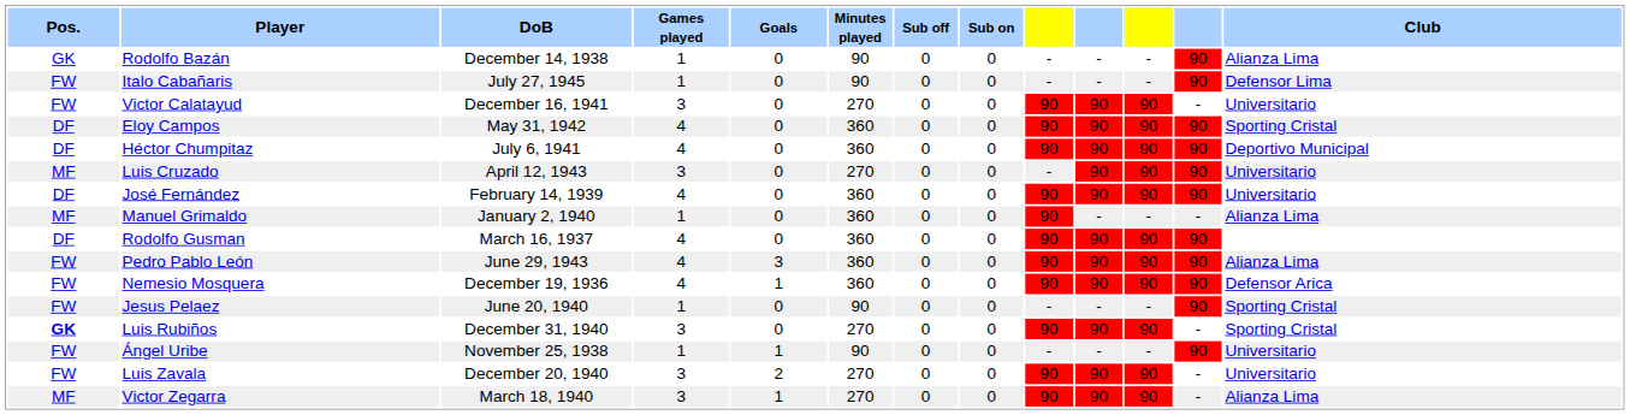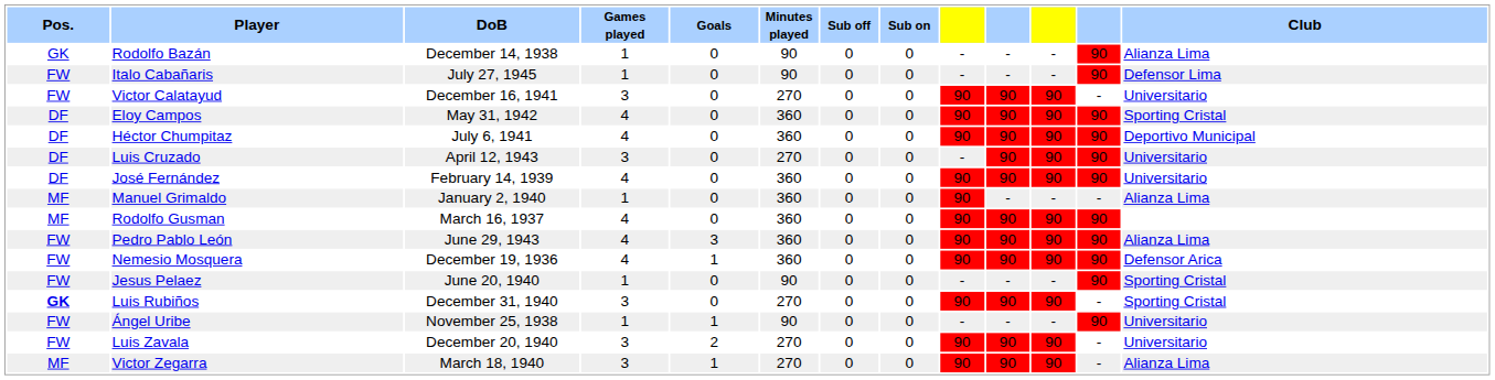Luis Cruzado | Pos.: MF -> DF
Rodolfo Gusman | Pos.: DF -> MF
